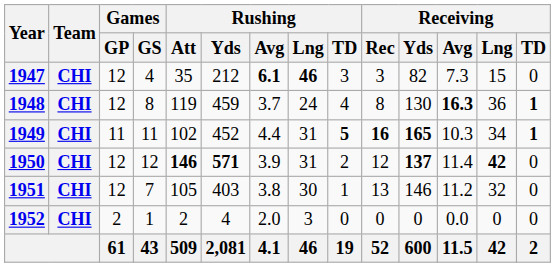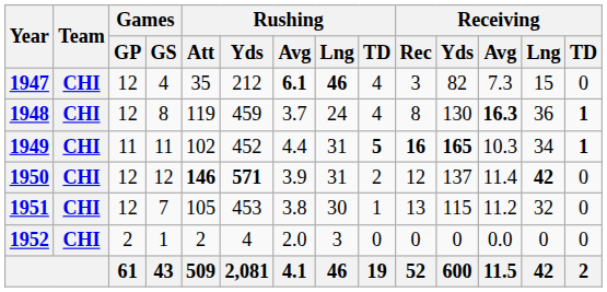1947 | Rushing / TD: 3 -> 4
1950 | Receiving / Yds: bold -> normal
1951 | Rushing / Yds: 403 -> 453
1951 | Receiving / Yds: 146 -> 115
